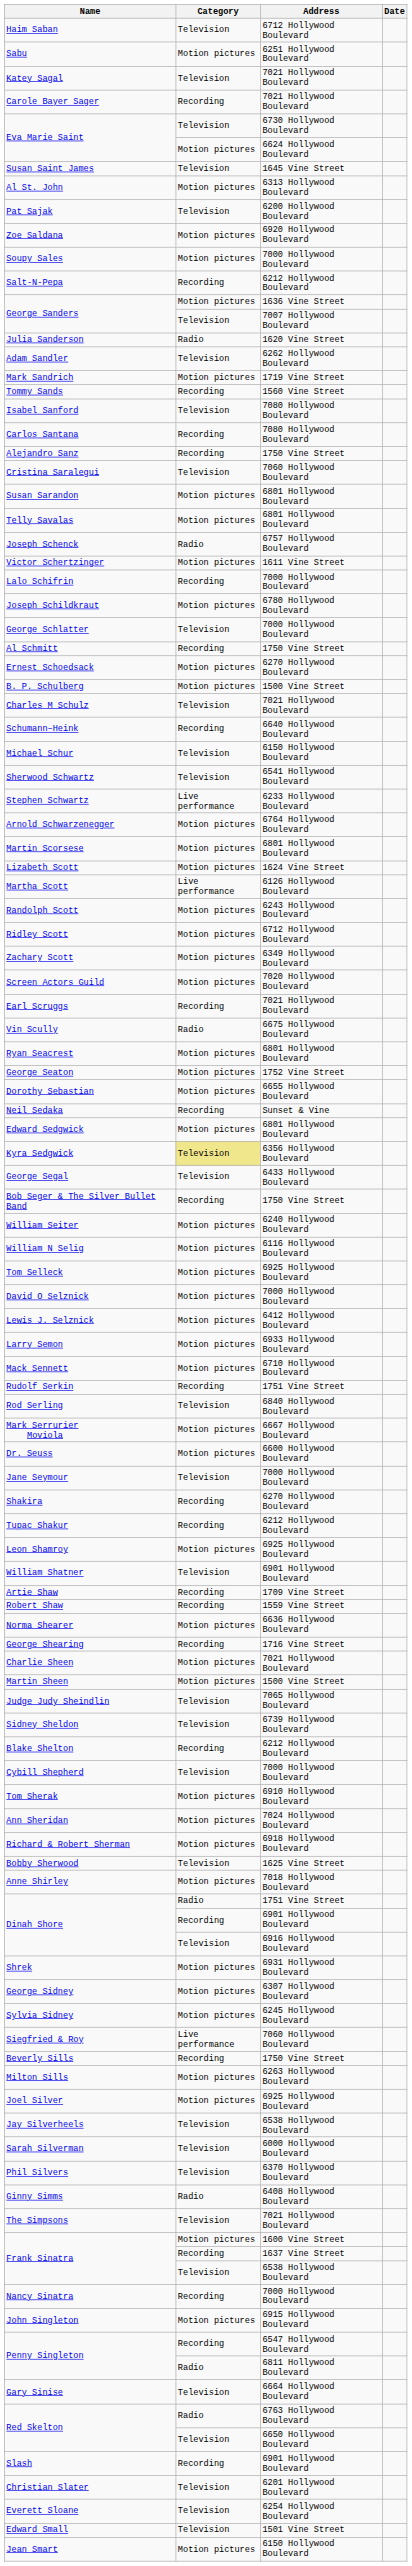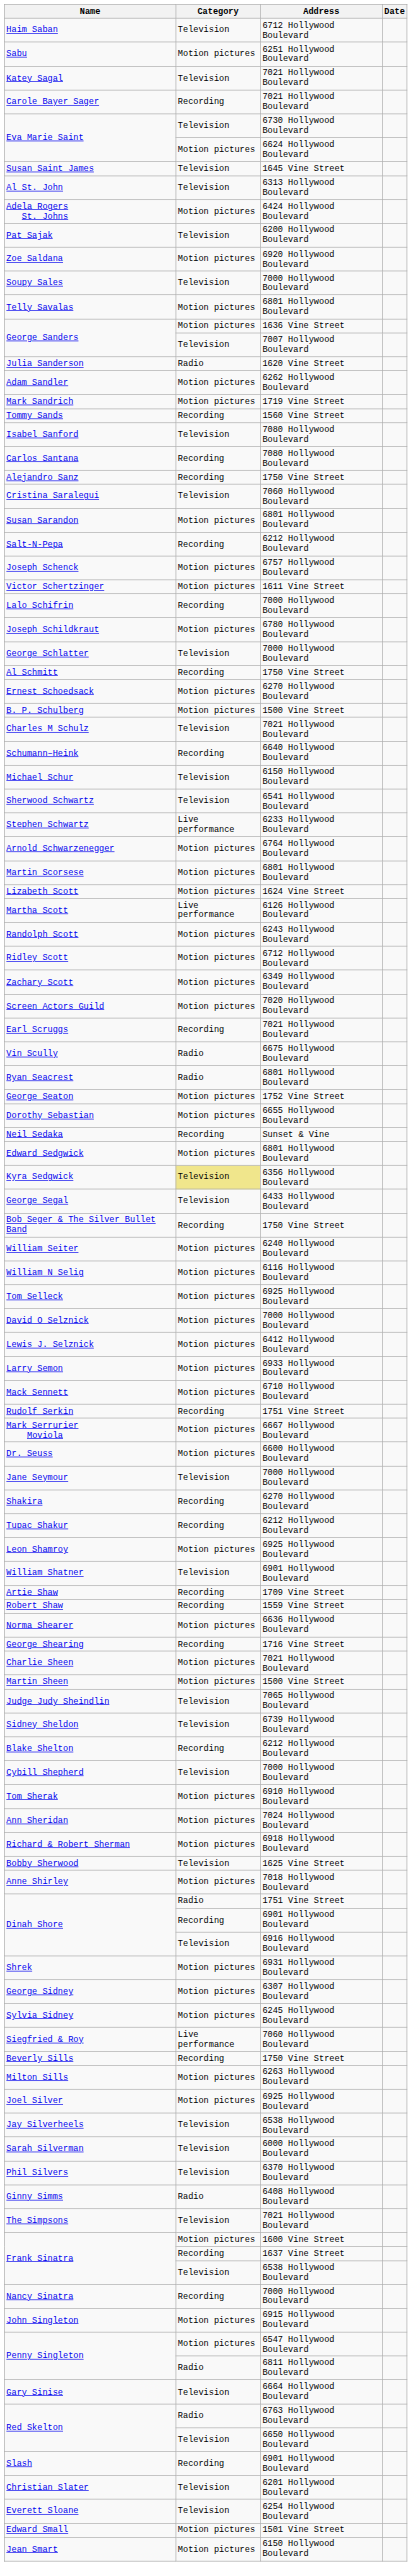Al St. John | Category: Motion pictures -> Television
+ row: Adela Rogers St. Johns | Motion pictures | 6424 Hollywood Boulevard
Soupy Sales | Category: Motion pictures -> Television
rows swapped: Salt-N-Pepa <-> Telly Savalas
Adam Sandler | Category: Television -> Motion pictures
Joseph Schenck | Category: Radio -> Motion pictures
Ryan Seacrest | Category: Motion pictures -> Radio
- row: Rod Serling | Television | 6840 Hollywood Boulevard
Penny Singleton / 6547 Hollywood Boulevard | Category: Recording -> Motion pictures
Edward Small | Category: Television -> Motion pictures
